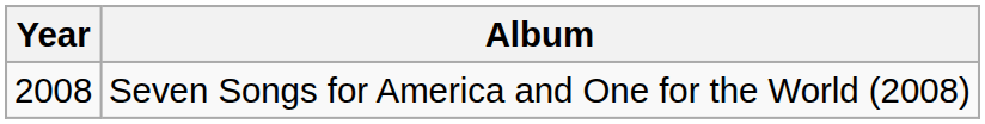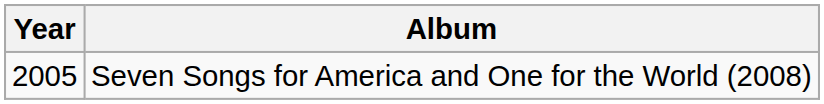Seven Songs for America and One for the World (2008) | Year: 2008 -> 2005
